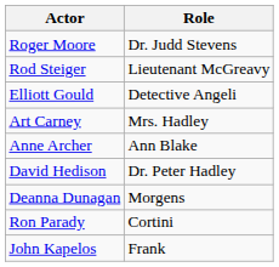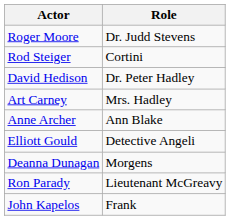Rod Steiger | Role: Lieutenant McGreavy -> Cortini
rows swapped: Elliott Gould <-> David Hedison
Ron Parady | Role: Cortini -> Lieutenant McGreavy
